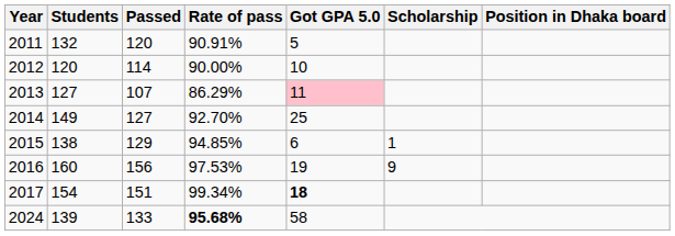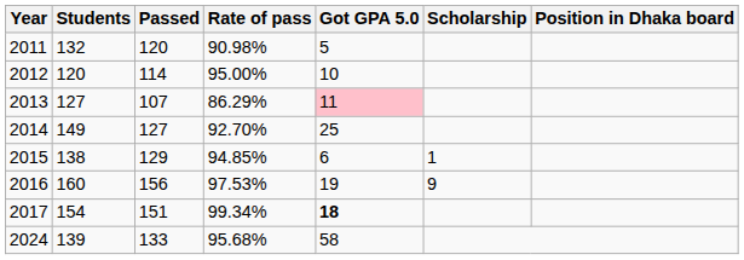2011 | Rate of pass: 90.91% -> 90.98%
2012 | Rate of pass: 90.00% -> 95.00%
2024 | Rate of pass: bold -> normal
